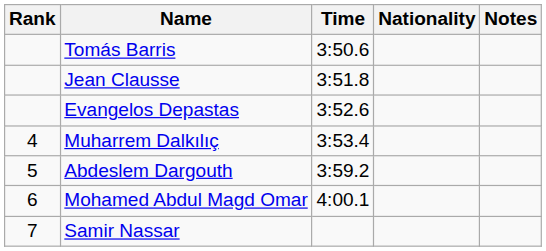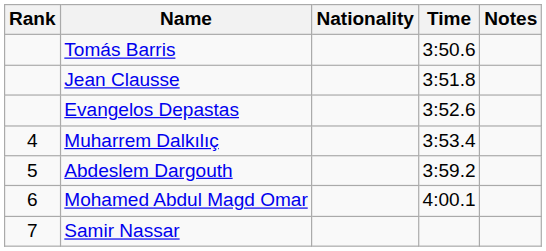columns swapped: Nationality <-> Time
